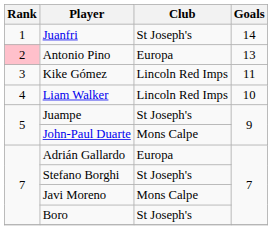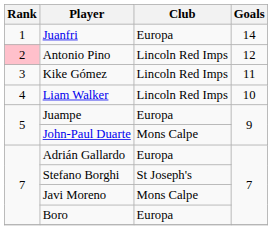Juanfri | Club: St Joseph's -> Europa
Antonio Pino | Club: Europa -> Lincoln Red Imps
Antonio Pino | Goals: 13 -> 12
Juampe | Club: St Joseph's -> Europa
Boro | Club: St Joseph's -> Europa
